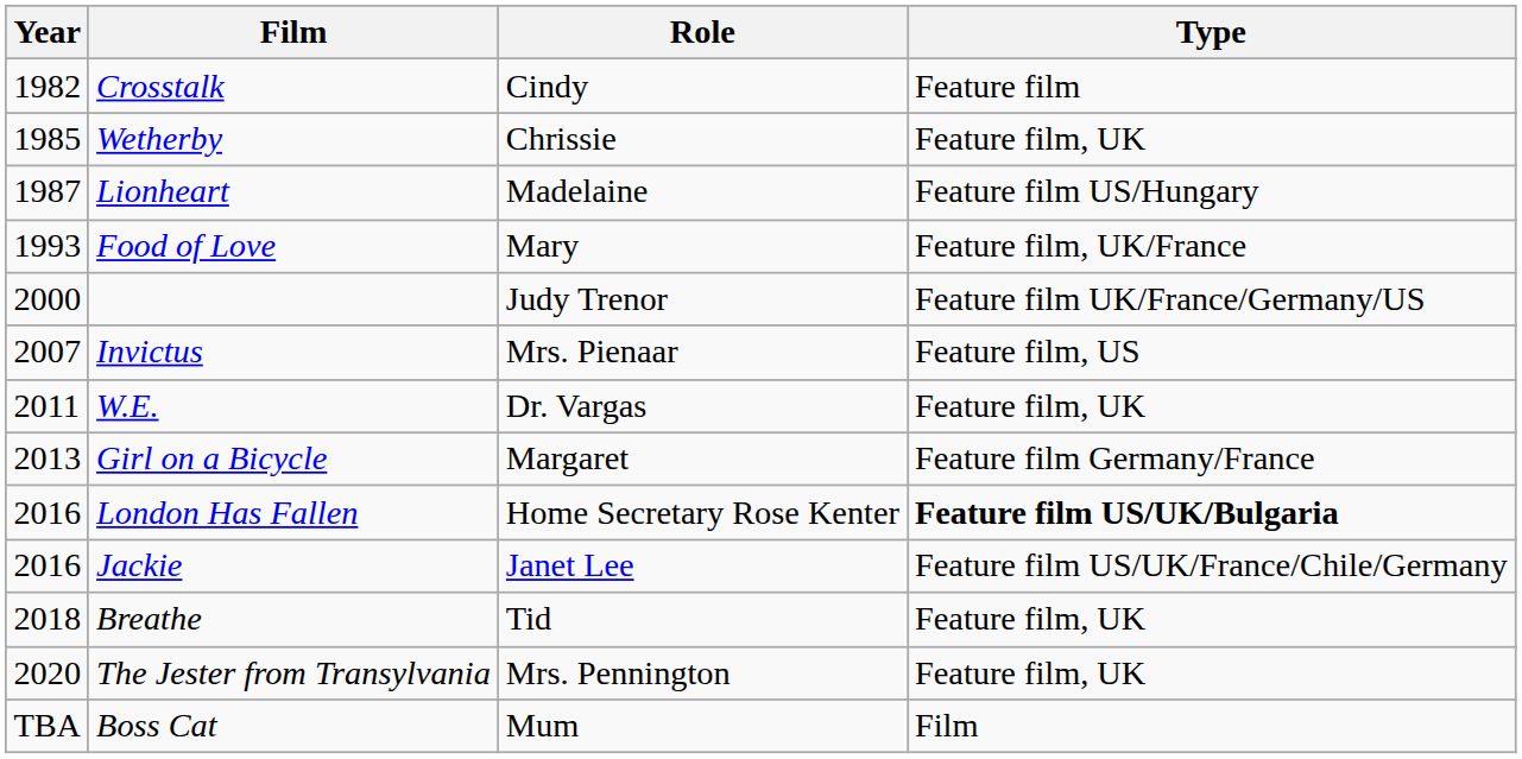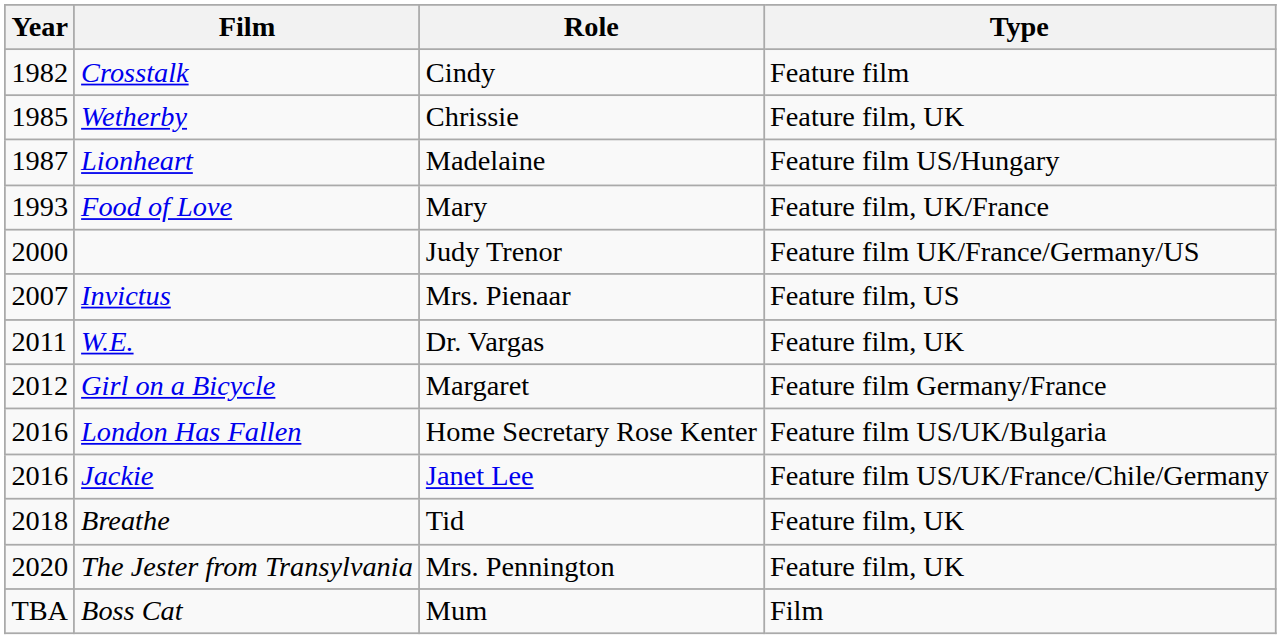Girl on a Bicycle | Year: 2013 -> 2012
London Has Fallen | Type: bold -> normal
